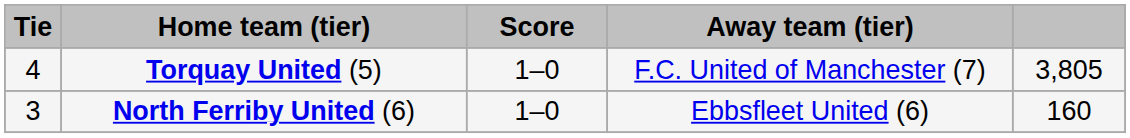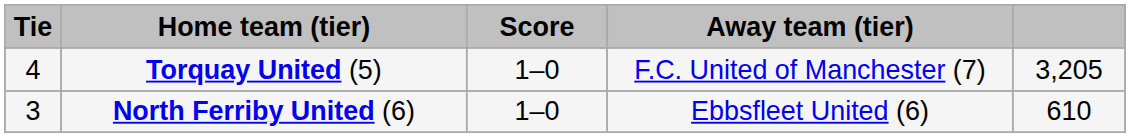Torquay United (5) | column 5: 3,805 -> 3,205
North Ferriby United (6) | column 5: 160 -> 610
